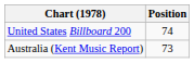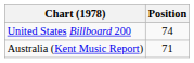Australia (Kent Music Report) | Position: 73 -> 71
